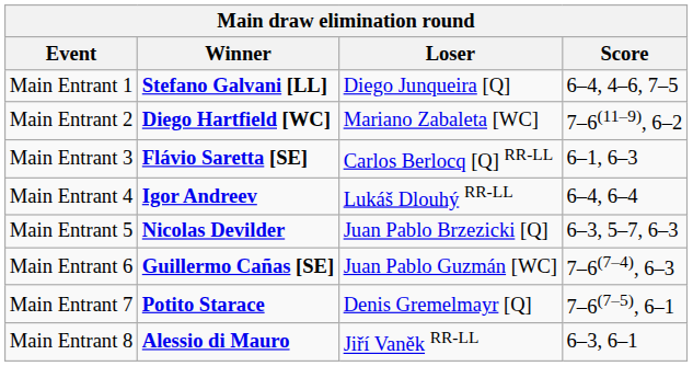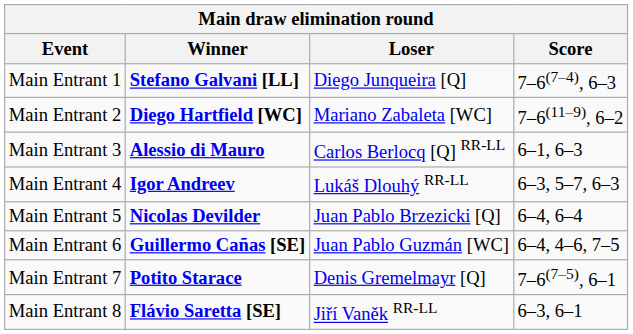Main Entrant 1 | Score: 6–4, 4–6, 7–5 -> 7–6(7–4), 6–3
Main Entrant 3 | Winner: Flávio Saretta [SE] -> Alessio di Mauro
Main Entrant 4 | Score: 6–4, 6–4 -> 6–3, 5–7, 6–3
Main Entrant 5 | Score: 6–3, 5–7, 6–3 -> 6–4, 6–4
Main Entrant 6 | Score: 7–6(7–4), 6–3 -> 6–4, 4–6, 7–5
Main Entrant 8 | Winner: Alessio di Mauro -> Flávio Saretta [SE]
